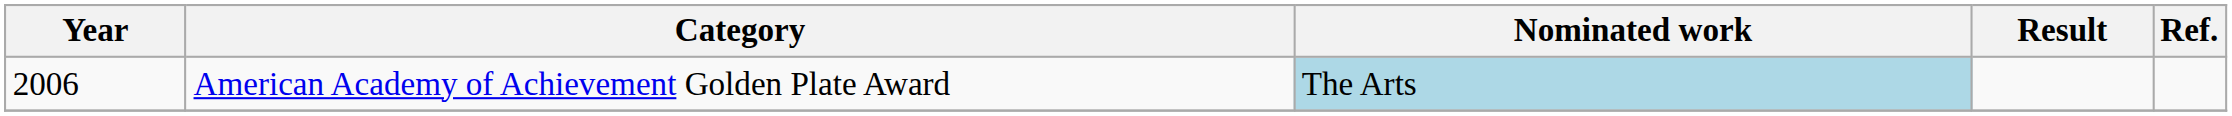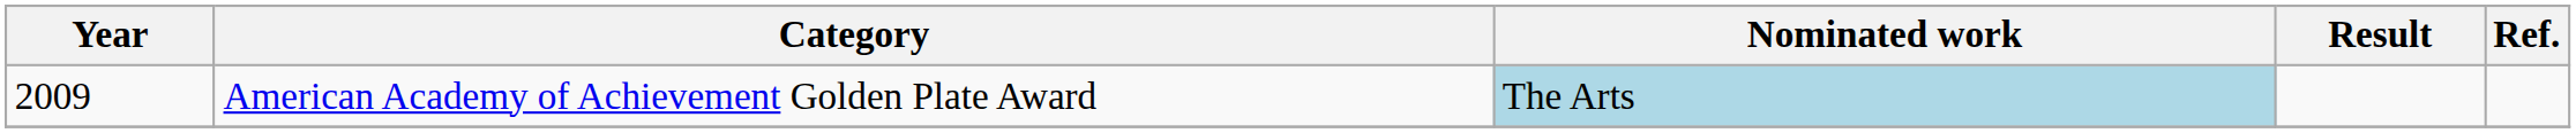American Academy of Achievement Golden Plate Award | Year: 2006 -> 2009
